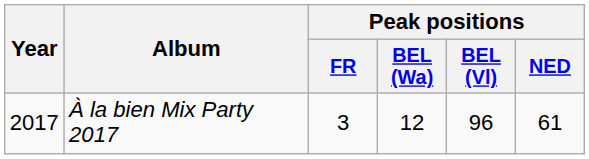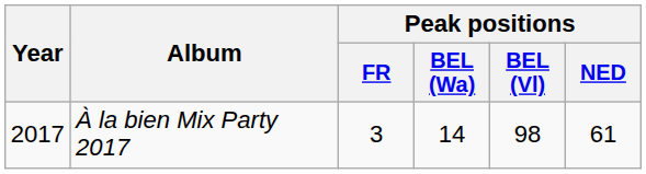À la bien Mix Party 2017 | Peak positions / BEL (Wa): 12 -> 14
À la bien Mix Party 2017 | Peak positions / BEL (Vl): 96 -> 98
